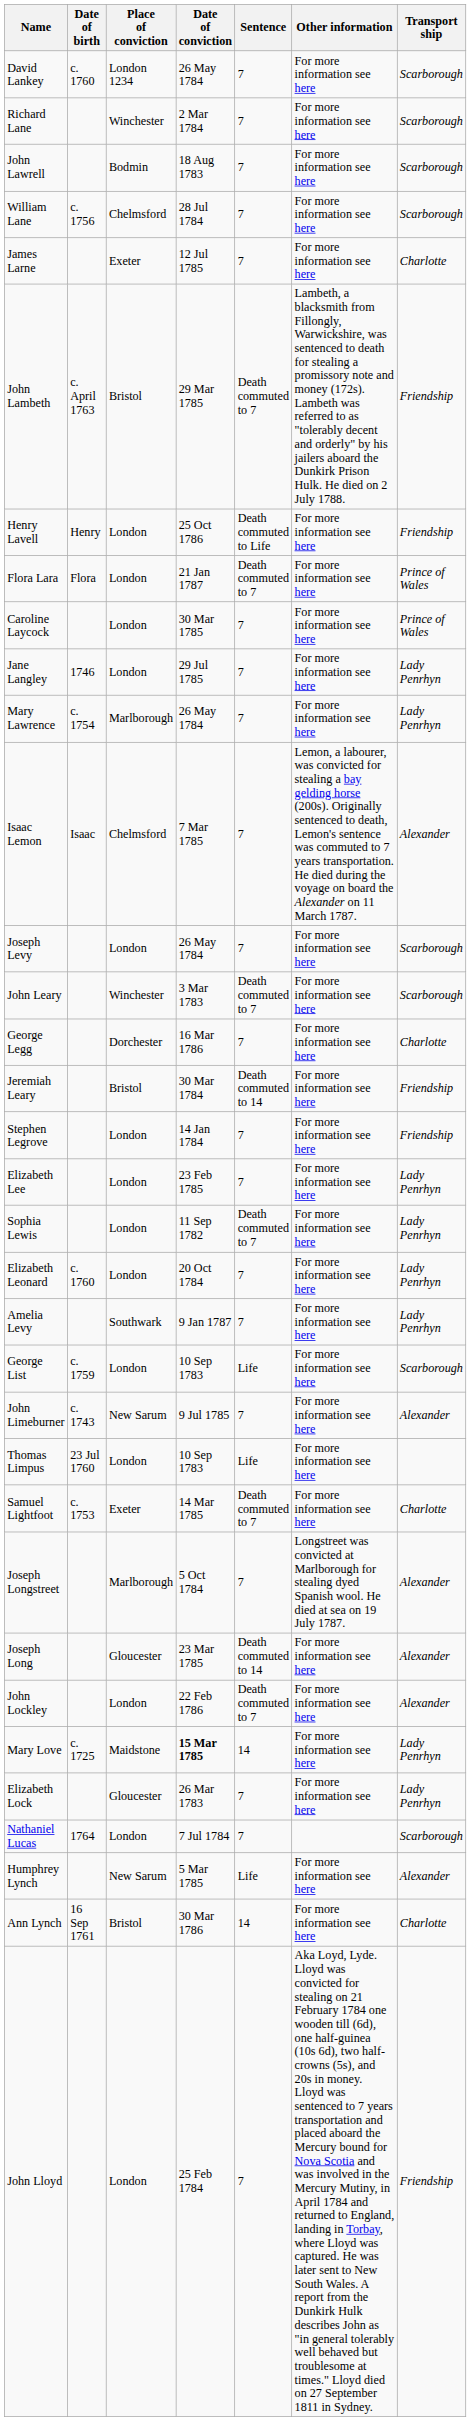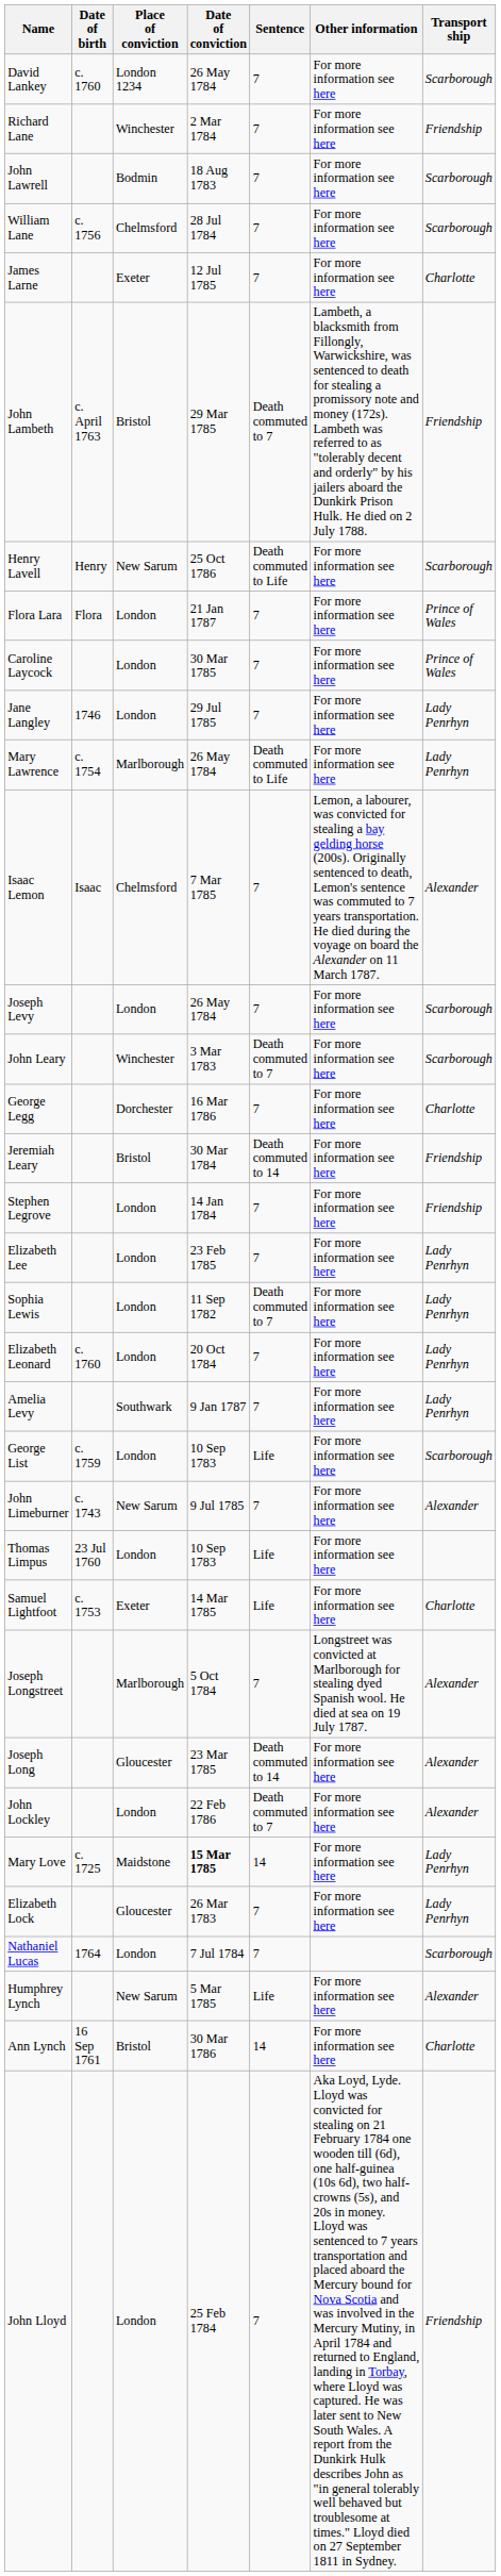Richard Lane | Transport ship: Scarborough -> Friendship
Henry Lavell | Place of conviction: London -> New Sarum
Henry Lavell | Transport ship: Friendship -> Scarborough
Flora Lara | Sentence: Death commuted to 7 -> 7
Mary Lawrence | Sentence: 7 -> Death commuted to Life
Samuel Lightfoot | Sentence: Death commuted to 7 -> Life
